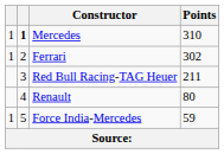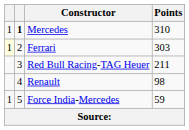Ferrari | column 1: no background -> lightyellow background
Ferrari | Points: 302 -> 303
Renault | Points: 80 -> 98
